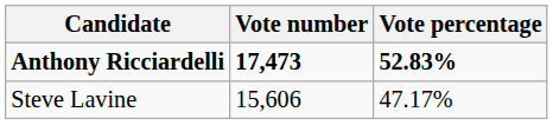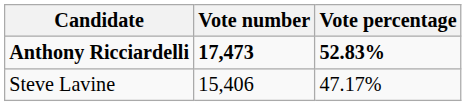Steve Lavine | Vote number: 15,606 -> 15,406
